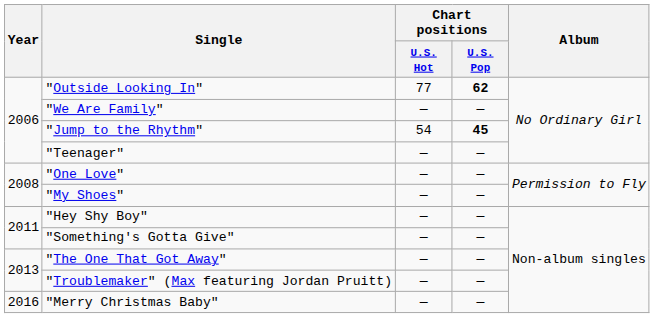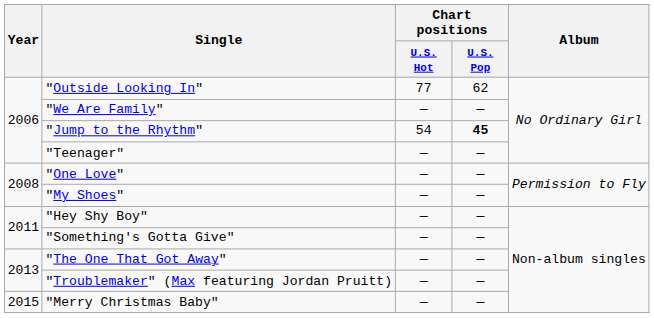"Outside Looking In" | Chart positions / U.S. Pop: bold -> normal
"Merry Christmas Baby" | Year: 2016 -> 2015
